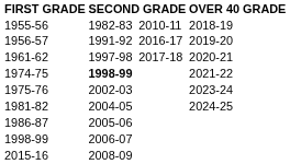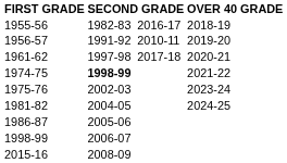1955-56 | column 3: 2010-11 -> 2016-17
1956-57 | column 3: 2016-17 -> 2010-11
